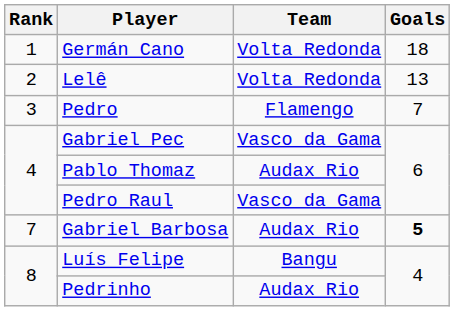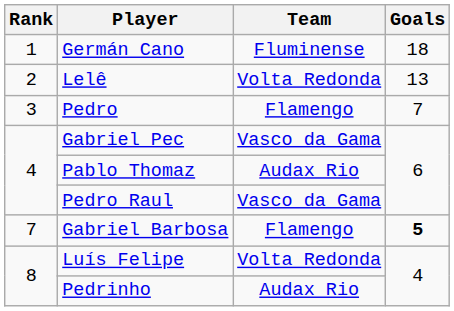Germán Cano | Team: Volta Redonda -> Fluminense
Gabriel Barbosa | Team: Audax Rio -> Flamengo
Luís Felipe | Team: Bangu -> Volta Redonda
